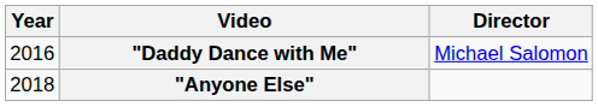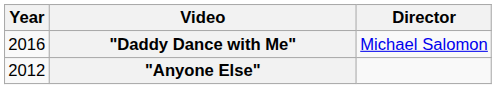"Anyone Else" | Year: 2018 -> 2012
